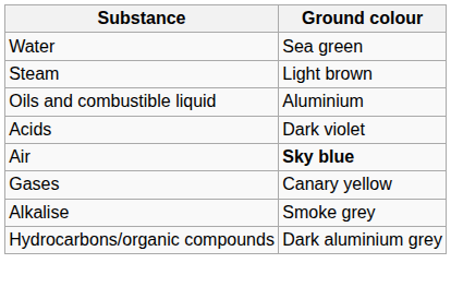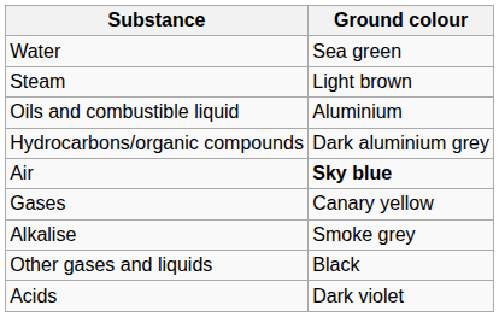rows swapped: Acids <-> Hydrocarbons/organic compounds
+ row: Other gases and liquids | Black
